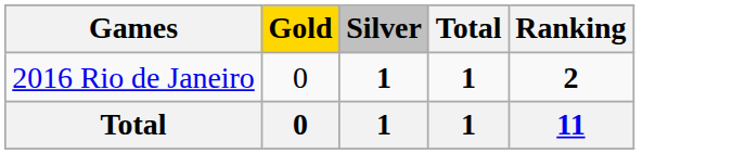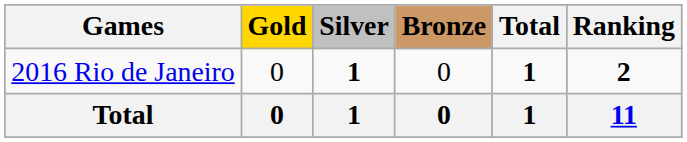+ column: Bronze | 0 | 0
